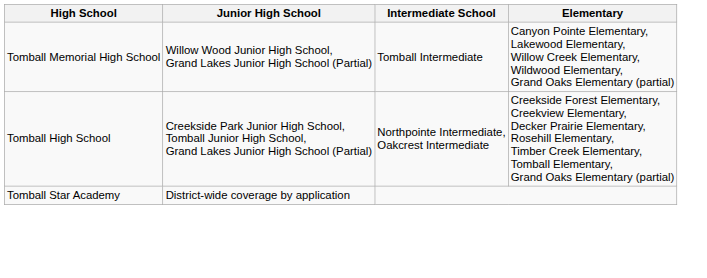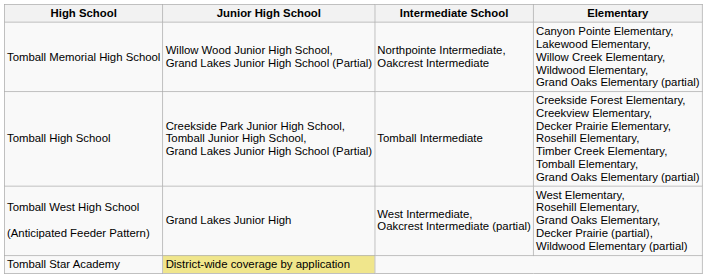Tomball Memorial High School | Intermediate School: Tomball Intermediate -> Northpointe Intermediate, Oakcrest Intermediate
Tomball High School | Intermediate School: Northpointe Intermediate, Oakcrest Intermediate -> Tomball Intermediate
+ row: Tomball West High School (Anticipated Feeder Pattern) | Grand Lakes Junior High | West Intermediate, Oakcrest Intermediate (partial) | West Elementary, Rosehill Elementary, Grand Oaks Elementary, Decker Prairie (partial), Wildwood Elementary (partial)
Tomball Star Academy | Junior High School: no background -> khaki background
